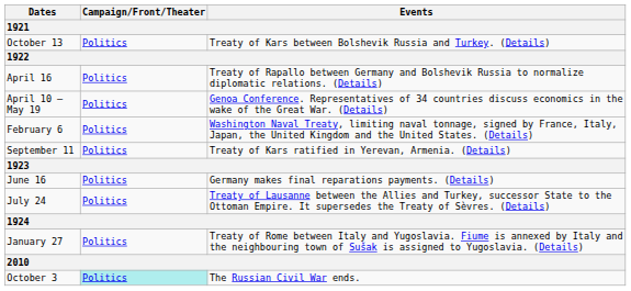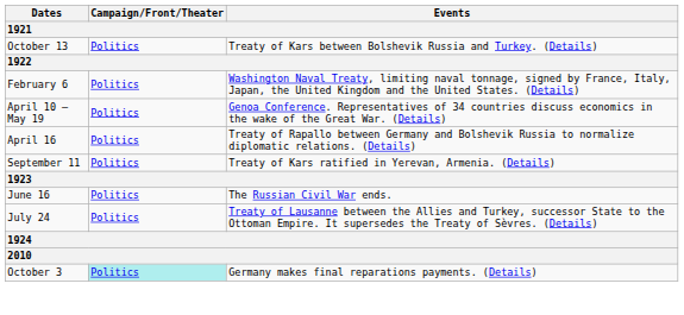rows swapped: February 6 <-> April 16
June 16 | Events: Germany makes final reparations payments. (Details) -> The Russian Civil War ends.
- row: January 27 | Politics | Treaty of Rome between Italy and Yugoslavia. Fiume is annexed by Italy and the neighbouring town of Sušak is assigned to Yugoslavia. (Details)
October 3 | Events: The Russian Civil War ends. -> Germany makes final reparations payments. (Details)
